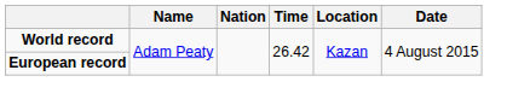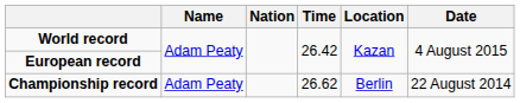+ row: Championship record | Adam Peaty | 26.62 | Berlin | 22 August 2014
